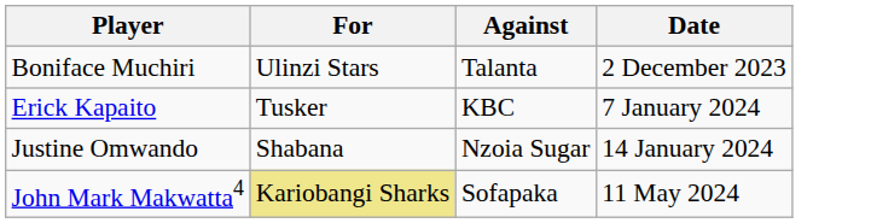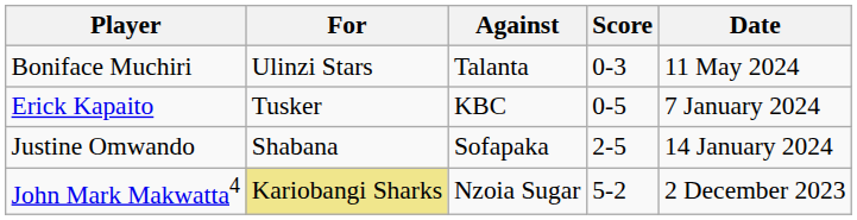+ column: Score | 0-3 | 0-5 | 2-5 | 5-2
Boniface Muchiri | Date: 2 December 2023 -> 11 May 2024
Justine Omwando | Against: Nzoia Sugar -> Sofapaka
John Mark Makwatta4 | Against: Sofapaka -> Nzoia Sugar
John Mark Makwatta4 | Date: 11 May 2024 -> 2 December 2023
